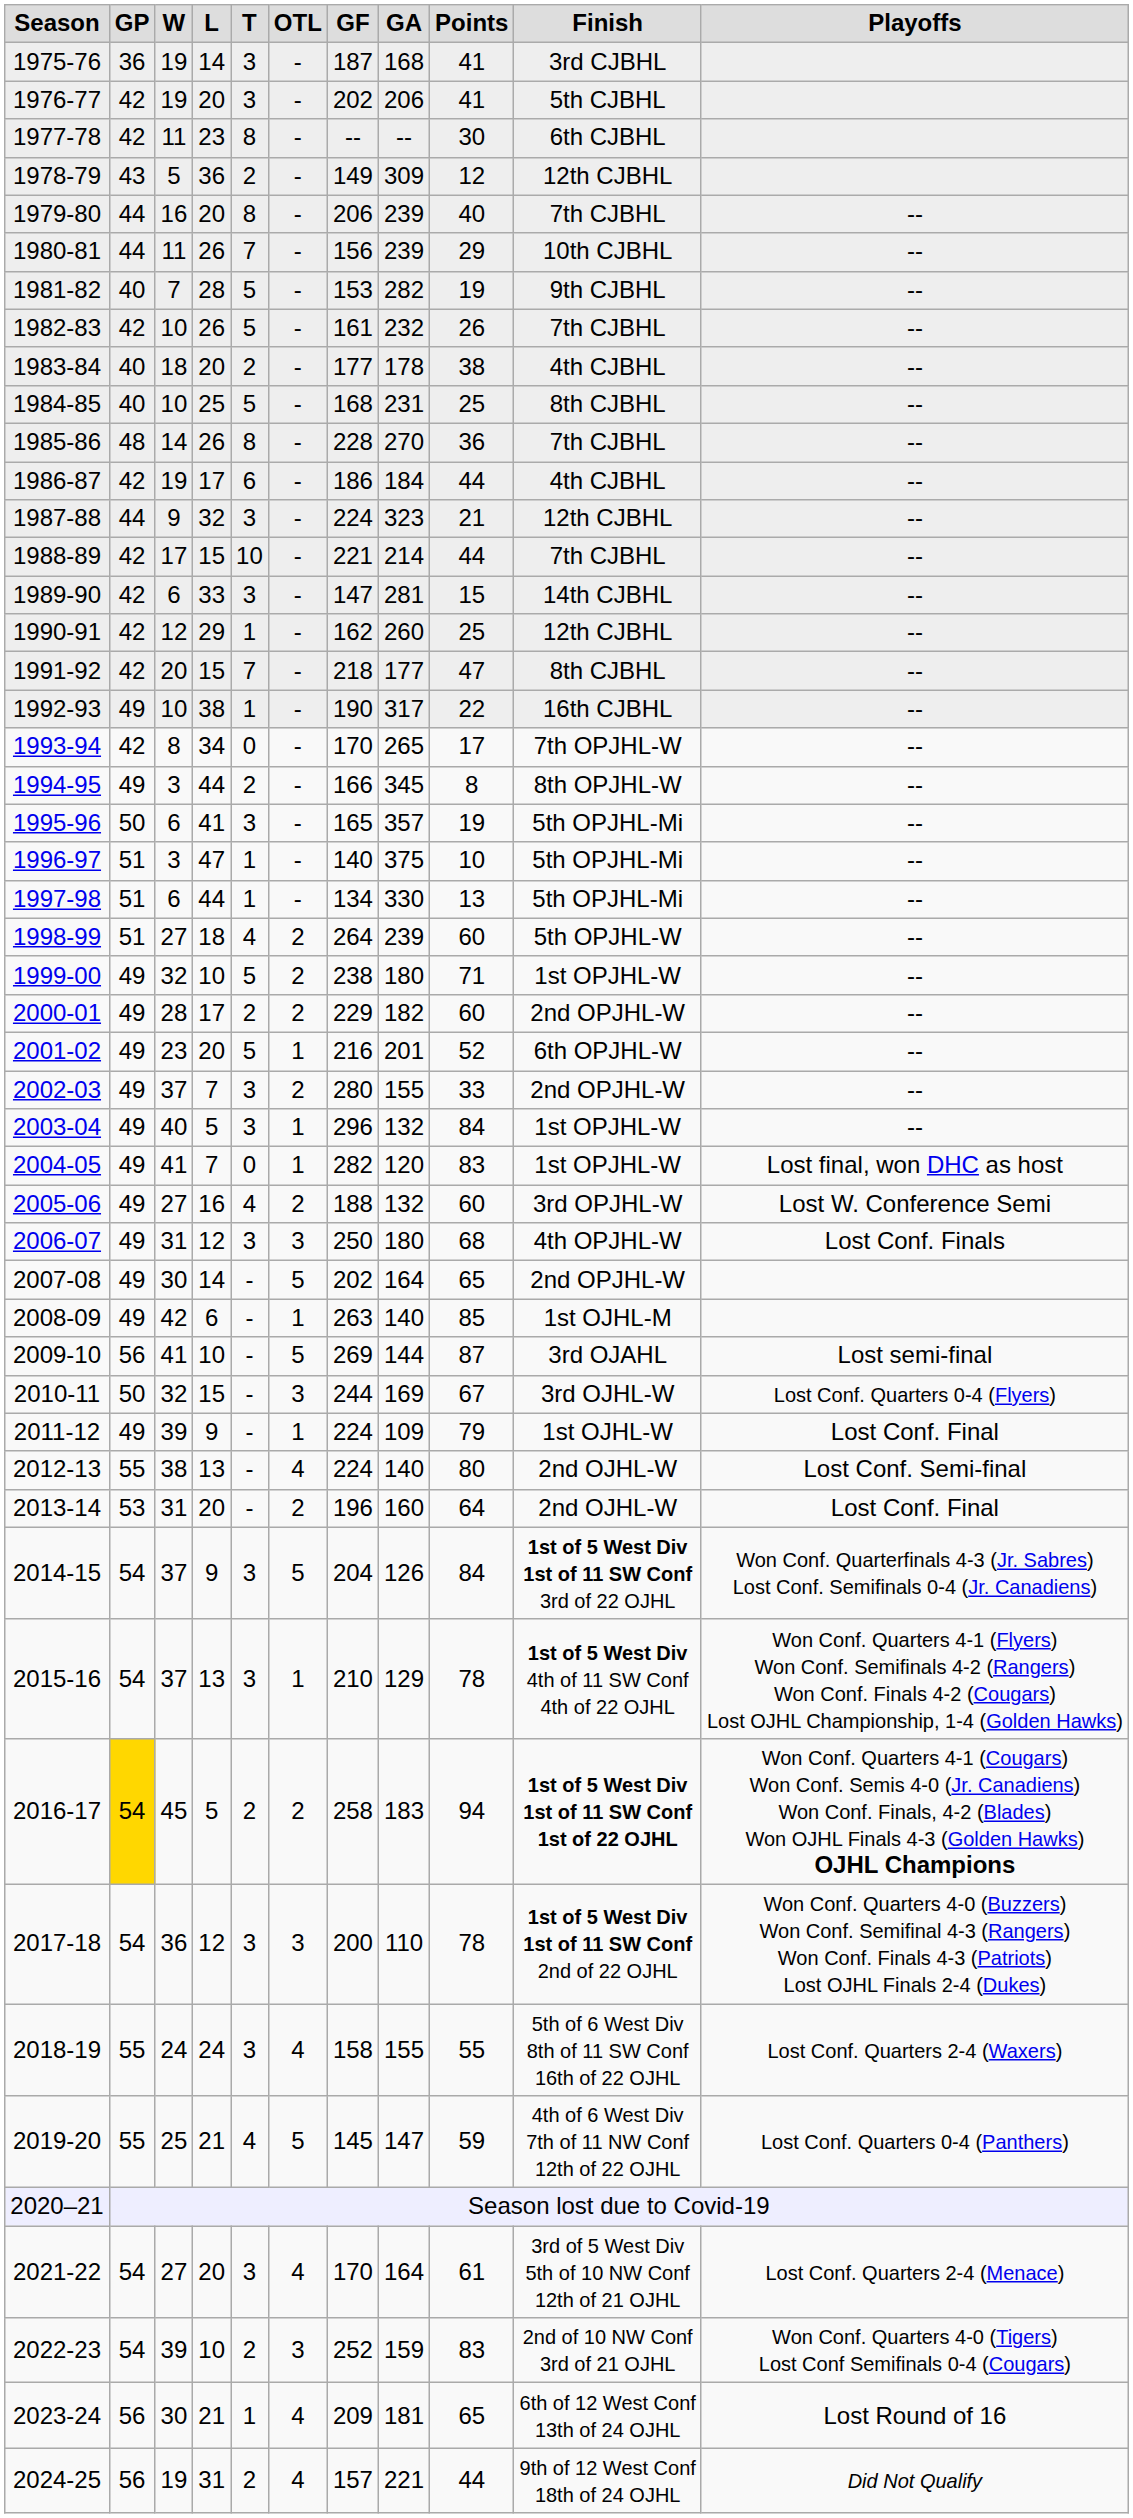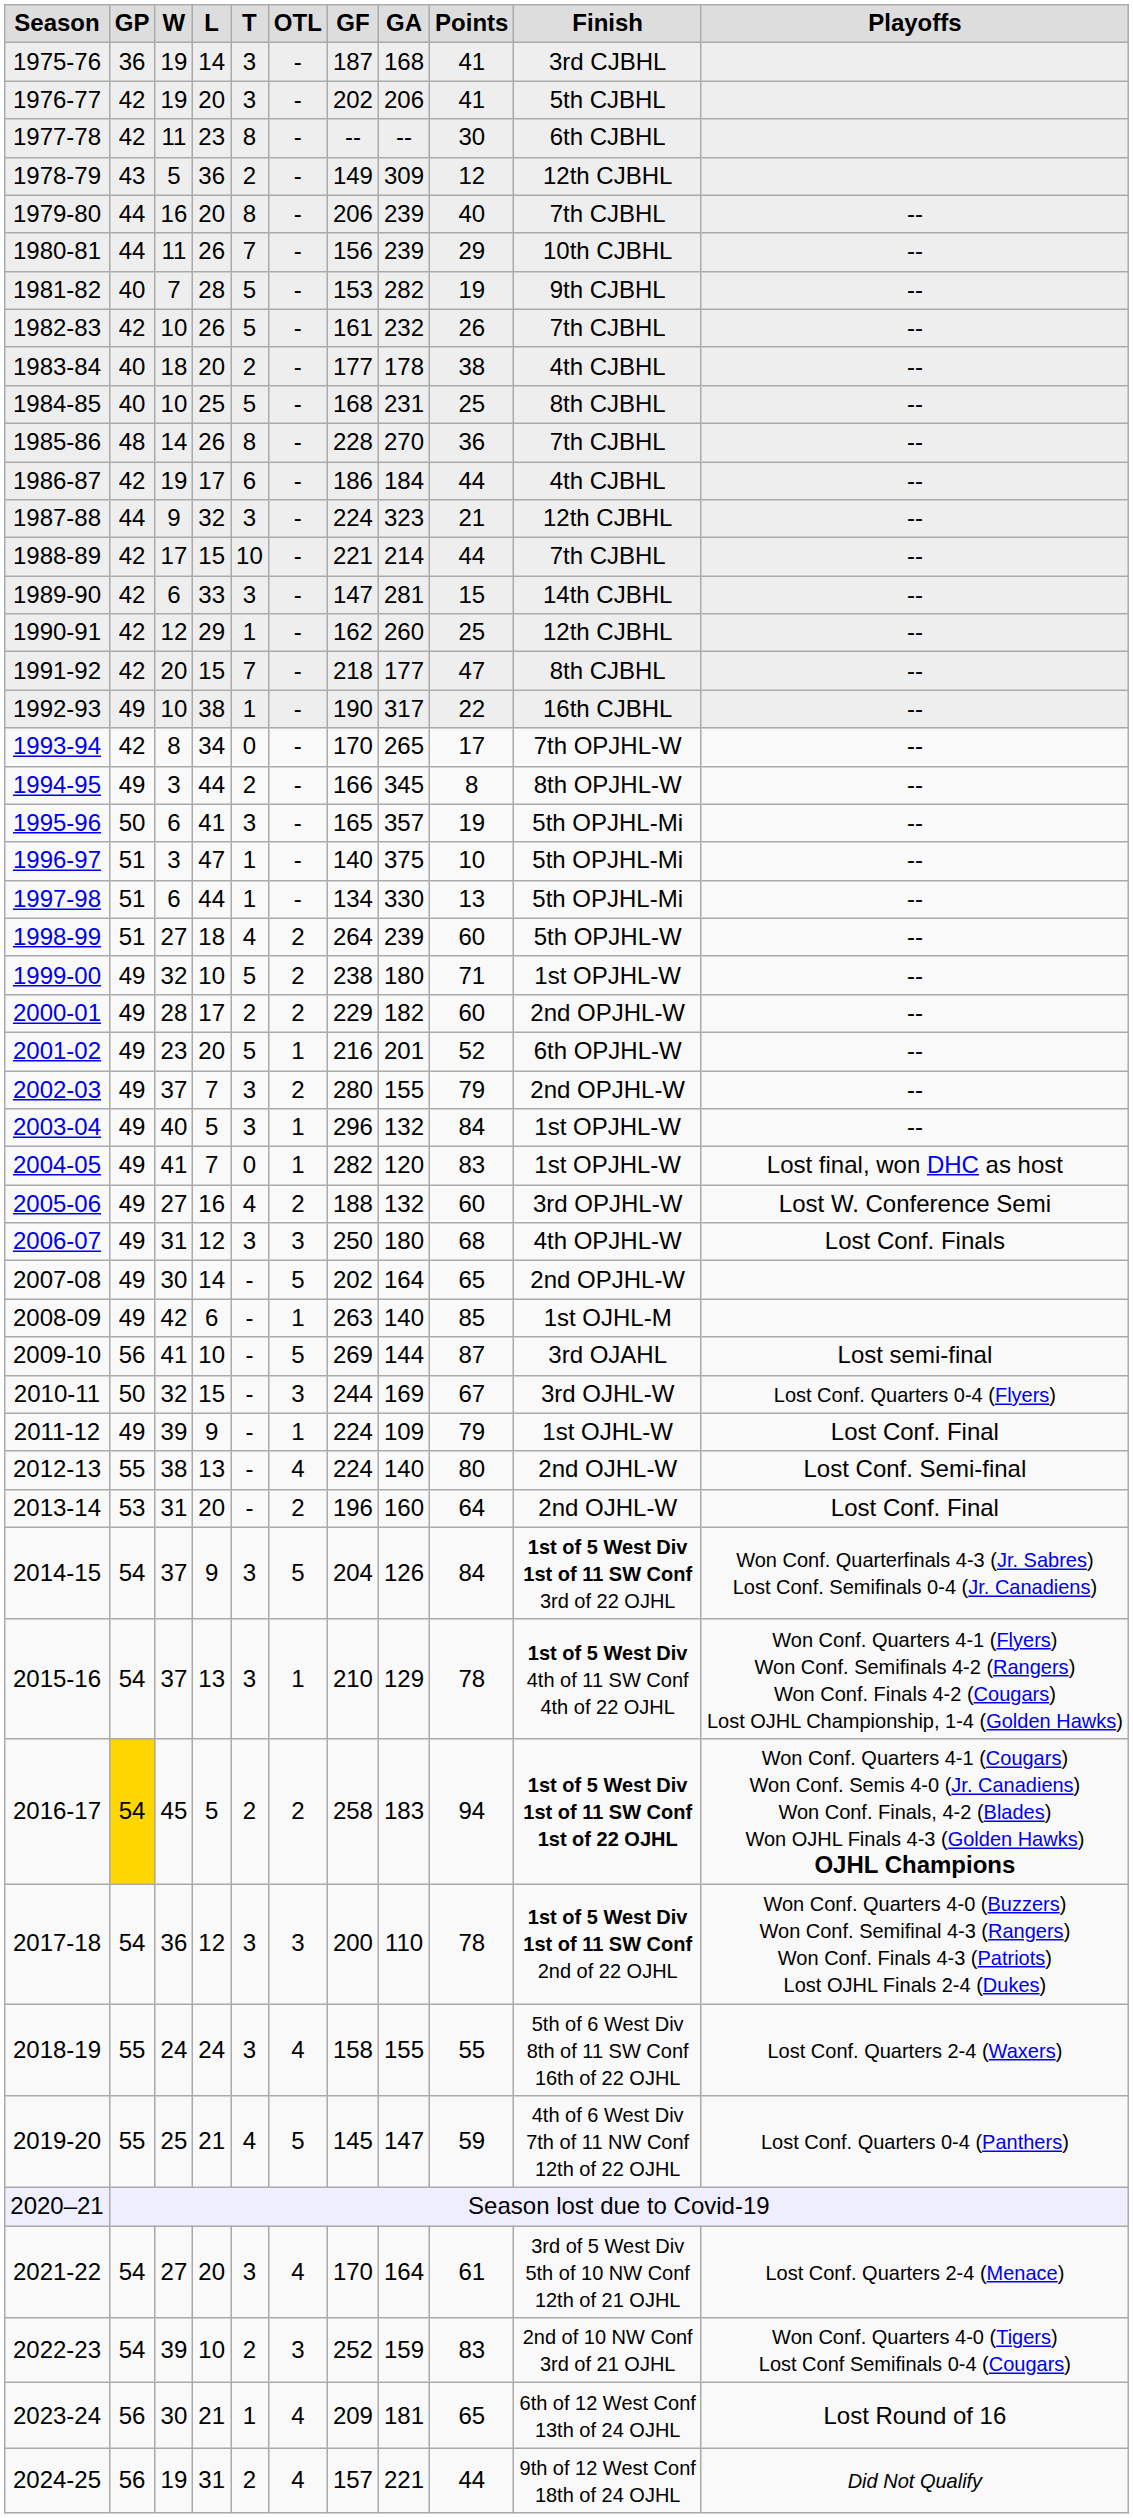2002-03 | Points: 33 -> 79
